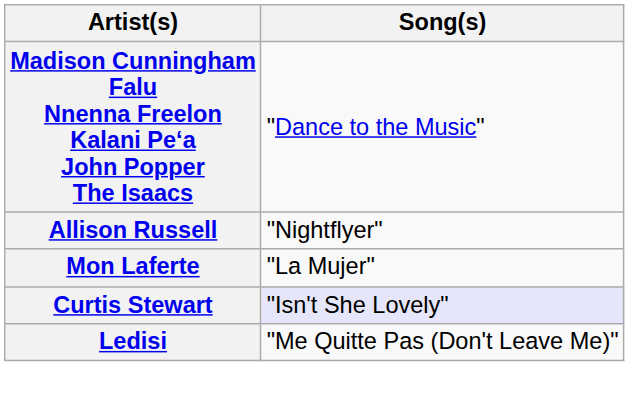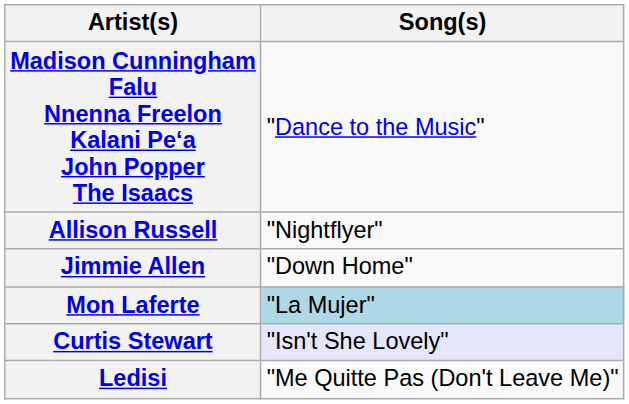+ row: Jimmie Allen | "Down Home"
Mon Laferte | Song(s): no background -> lightblue background
